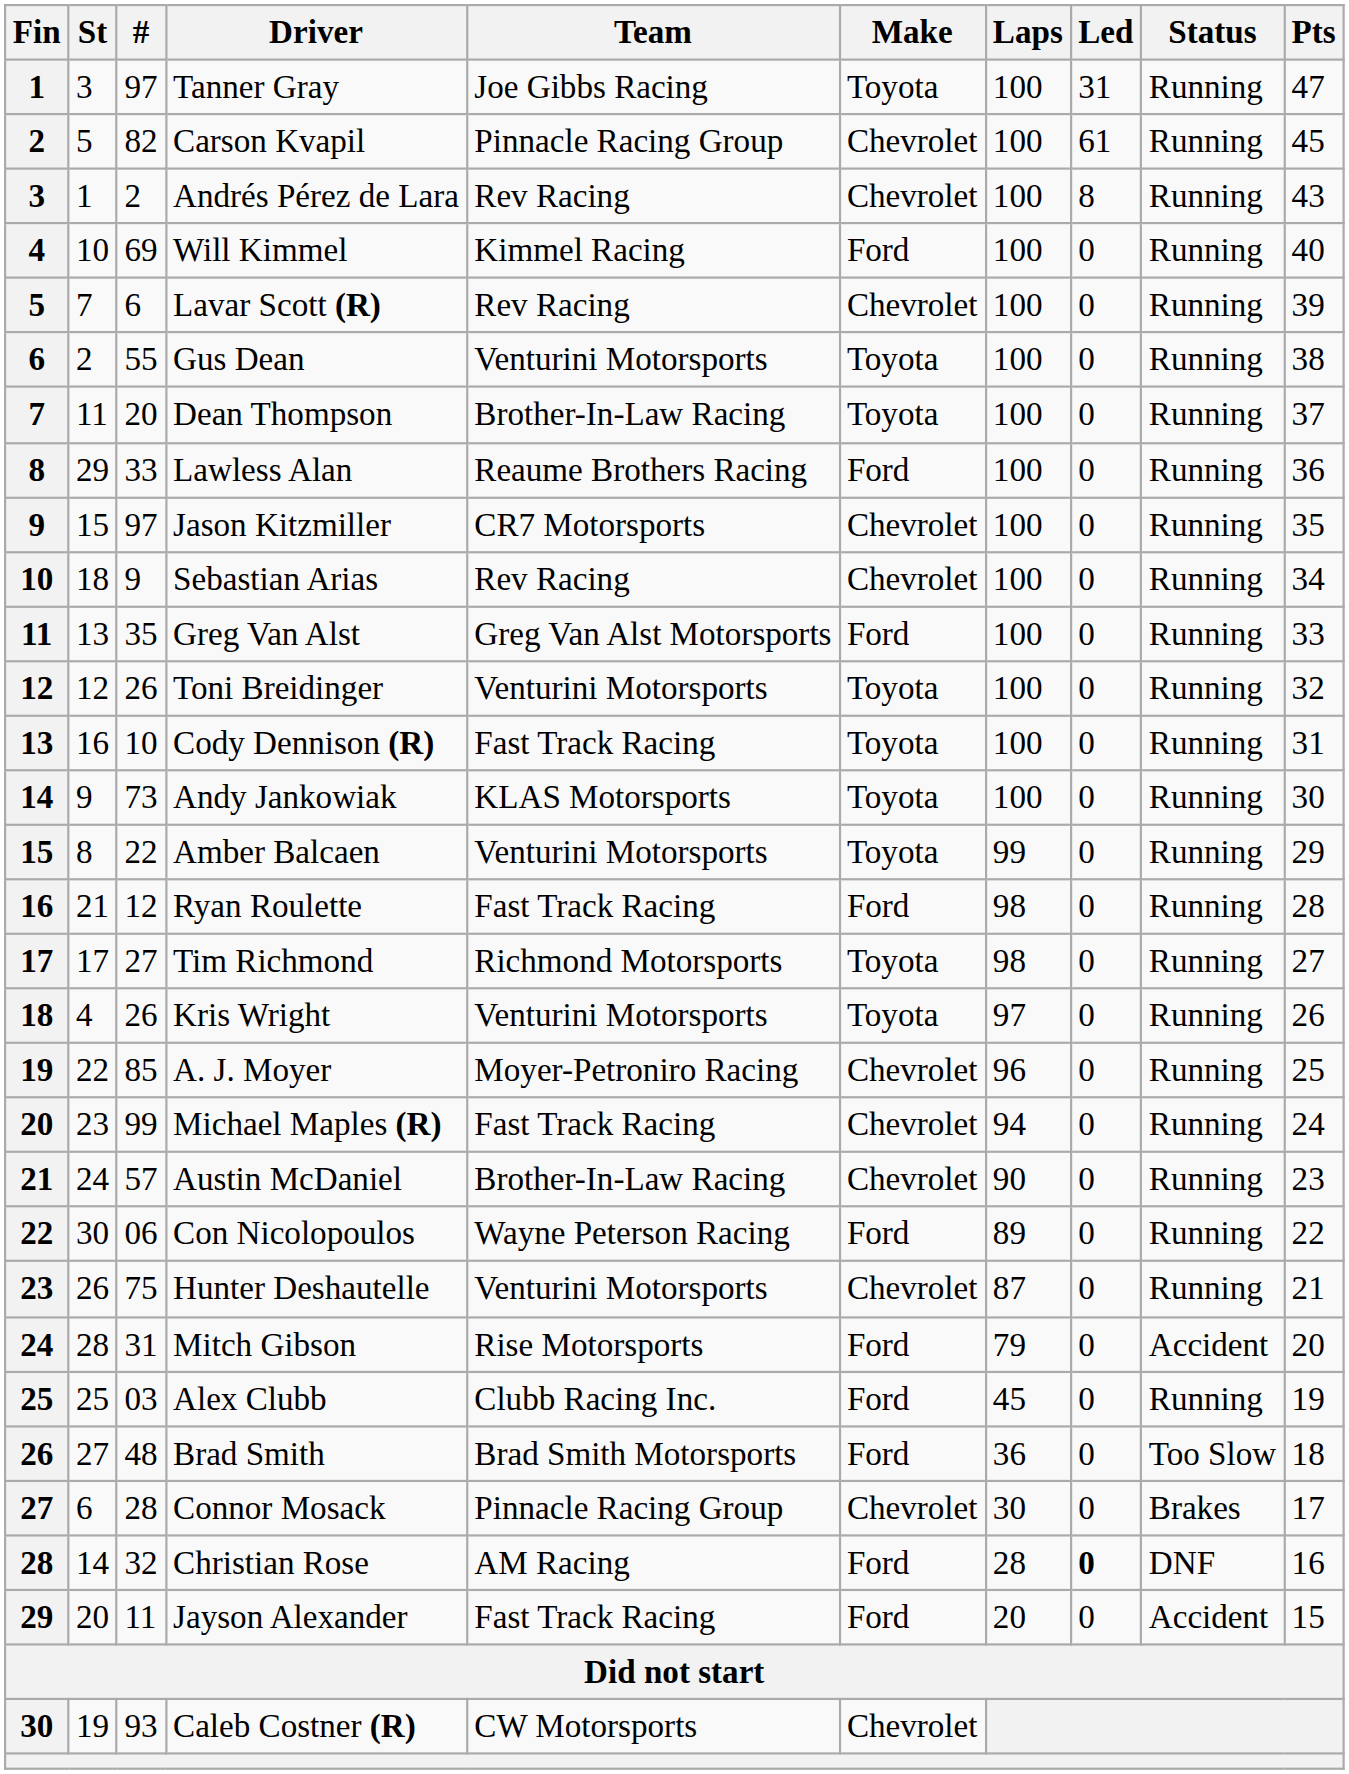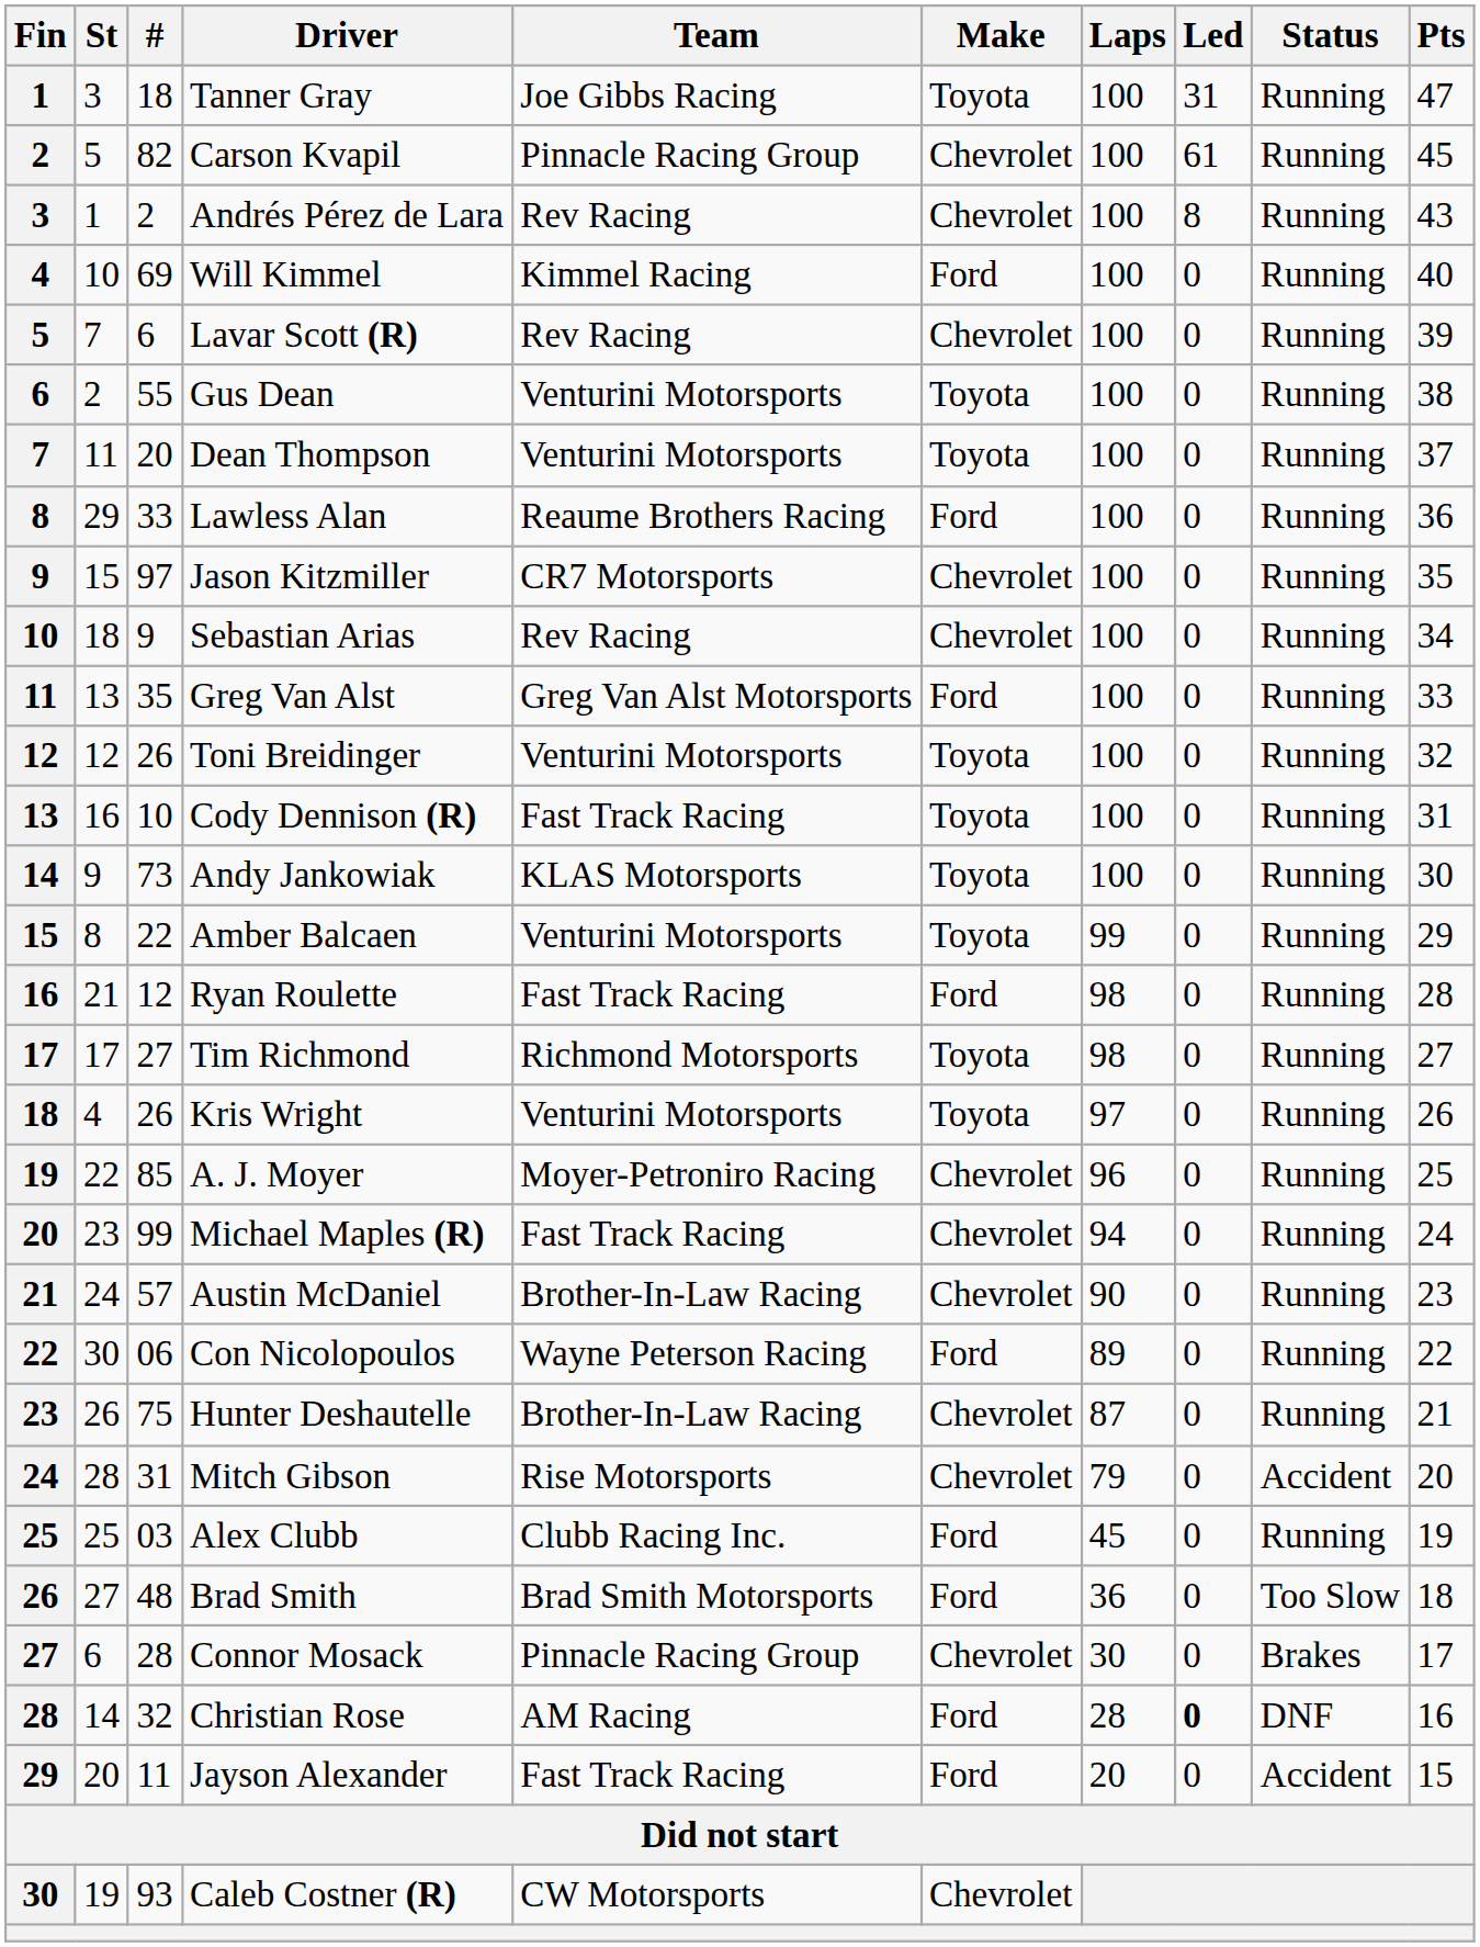Tanner Gray | #: 97 -> 18
Dean Thompson | Team: Brother-In-Law Racing -> Venturini Motorsports
Hunter Deshautelle | Team: Venturini Motorsports -> Brother-In-Law Racing
Mitch Gibson | Make: Ford -> Chevrolet
